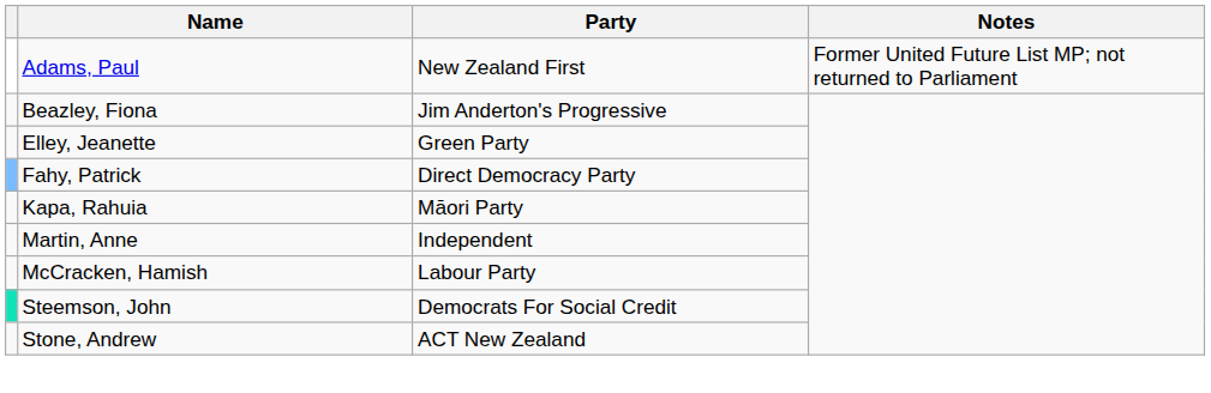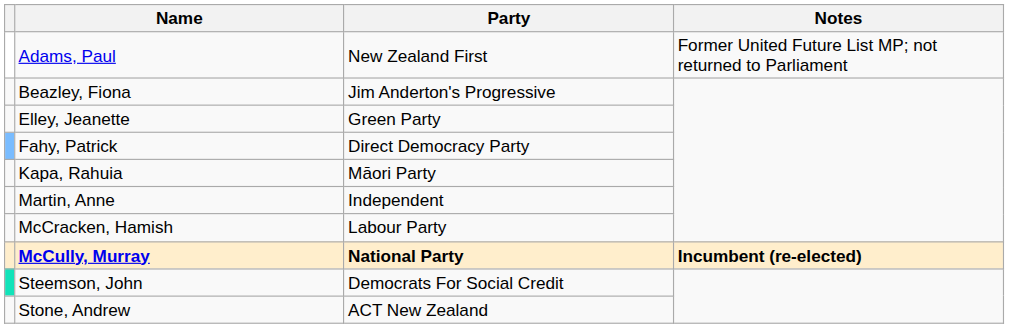+ row: McCully, Murray | National Party | Incumbent (re-elected)
